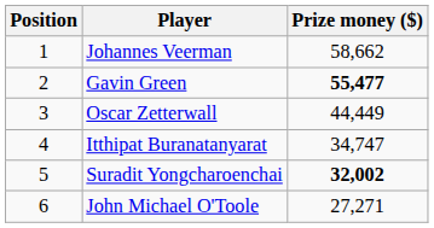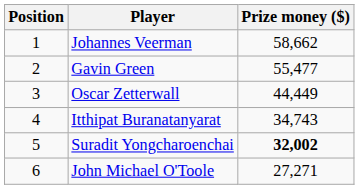Gavin Green | Prize money ($): bold -> normal
Itthipat Buranatanyarat | Prize money ($): 34,747 -> 34,743
